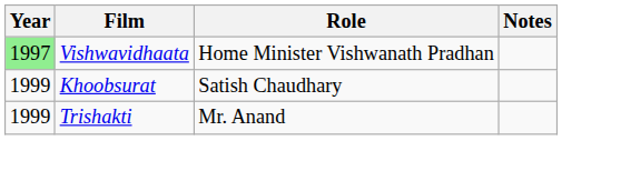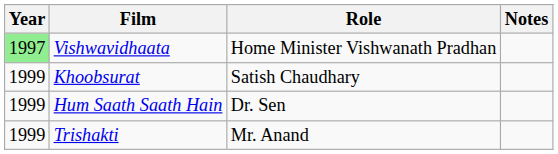+ row: 1999 | Hum Saath Saath Hain | Dr. Sen
